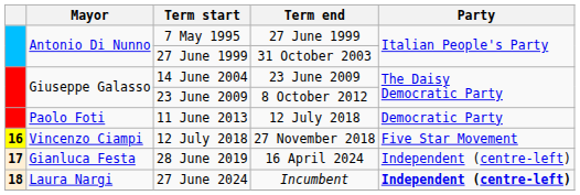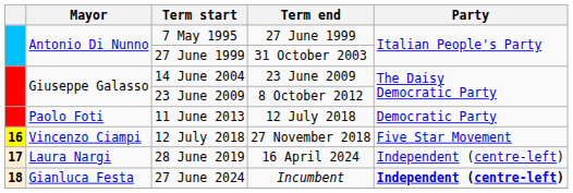28 June 2019 | Mayor: Gianluca Festa -> Laura Nargi
27 June 2024 | Mayor: Laura Nargi -> Gianluca Festa
